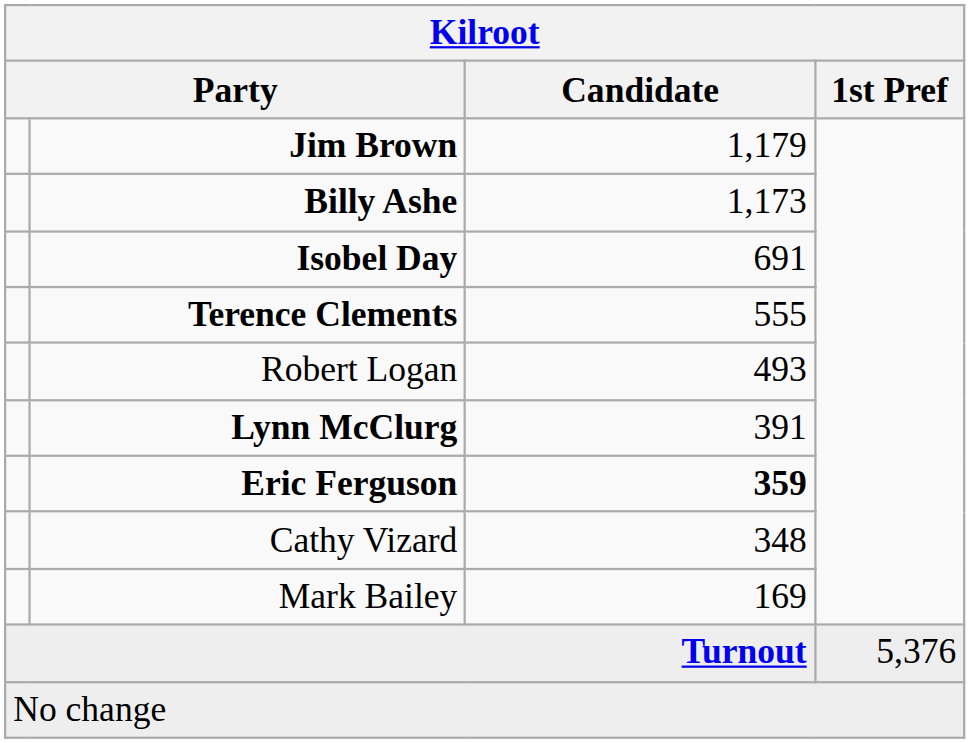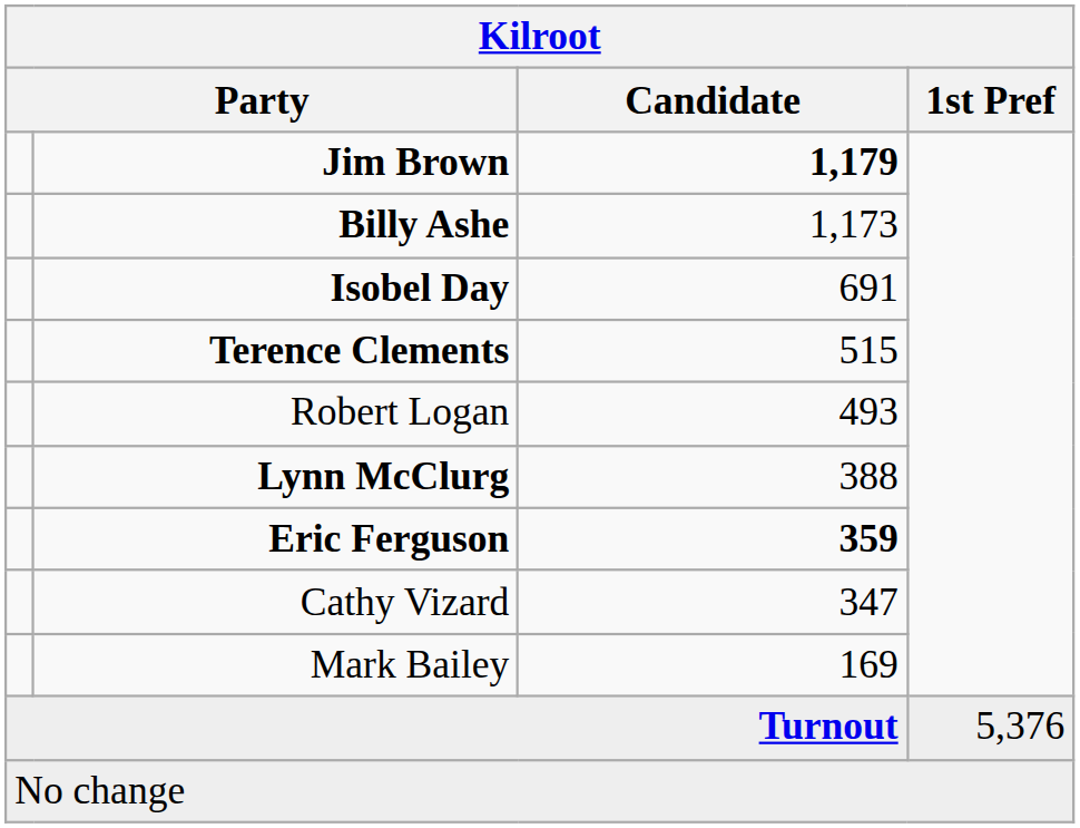Jim Brown | Candidate: normal -> bold
Terence Clements | Candidate: 555 -> 515
Lynn McClurg | Candidate: 391 -> 388
Cathy Vizard | Candidate: 348 -> 347
